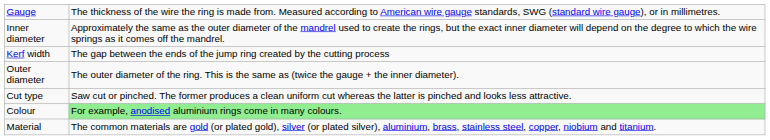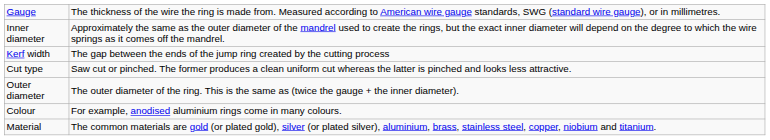rows swapped: Cut type <-> Outer diameter
Colour | column 2: lightgreen background -> no background
